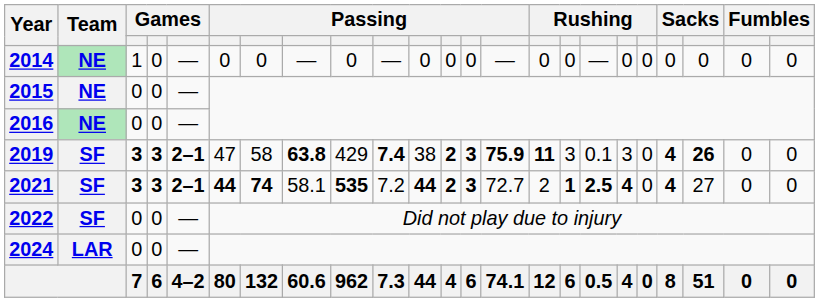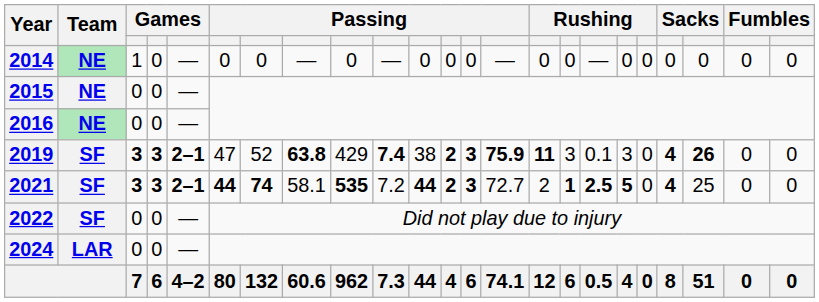2019 | column 7: 58 -> 52
2021 | column 18: 4 -> 5
2021 | column 21: 27 -> 25
